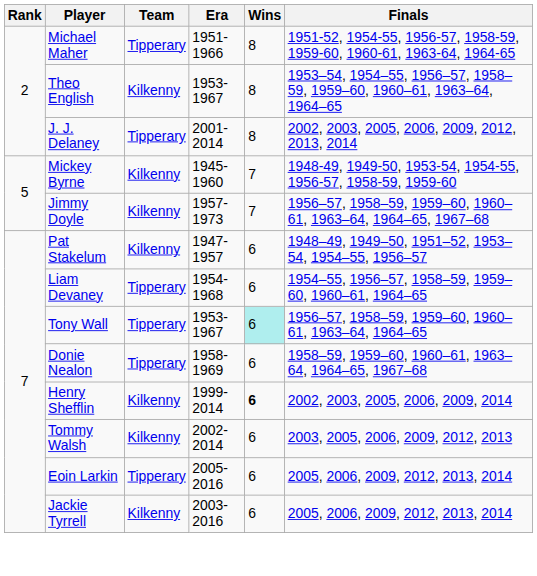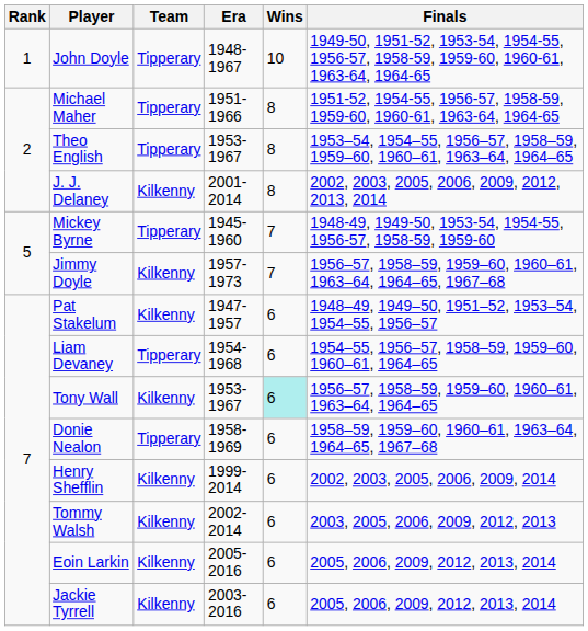+ row: 1 | John Doyle | Tipperary | 1948-1967 | 10 | 1949-50, 1951-52, 1953-54, 1954-55, 1956-57, 1958-59, 1959-60, 1960-61, 1963-64, 1964-65
Theo English | Team: Kilkenny -> Tipperary
J. J. Delaney | Team: Tipperary -> Kilkenny
Mickey Byrne | Team: Kilkenny -> Tipperary
Tony Wall | Team: Tipperary -> Kilkenny
Henry Shefflin | Wins: bold -> normal
Eoin Larkin | Team: Tipperary -> Kilkenny
